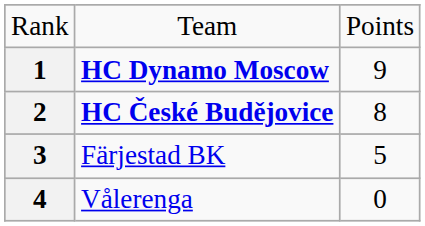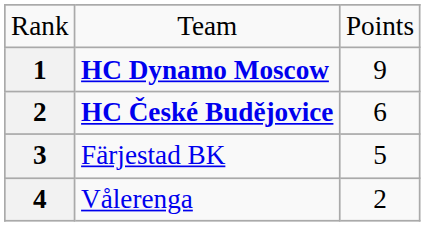HC České Budějovice | column 3: 8 -> 6
Vålerenga | column 3: 0 -> 2
